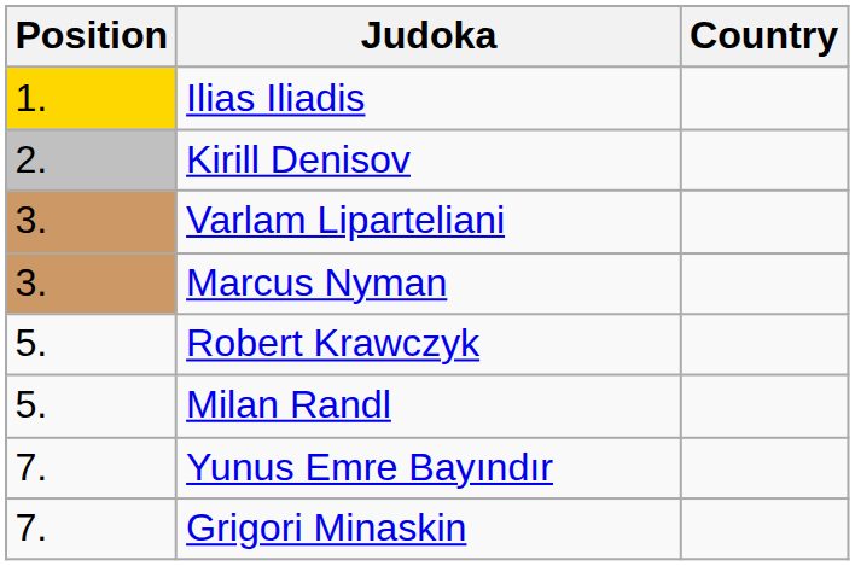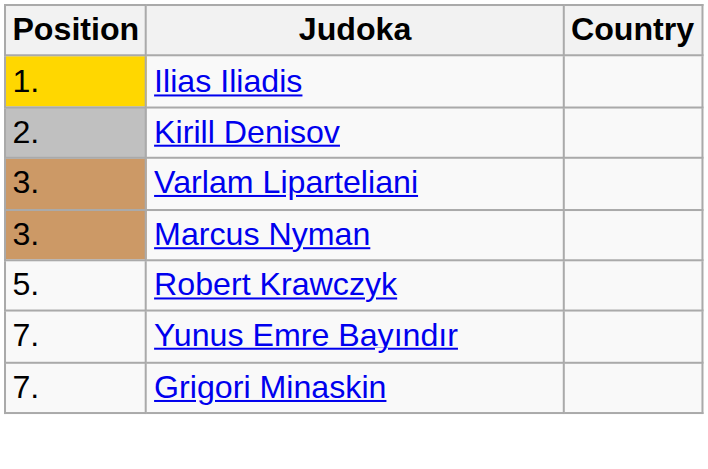- row: 5. | Milan Randl
